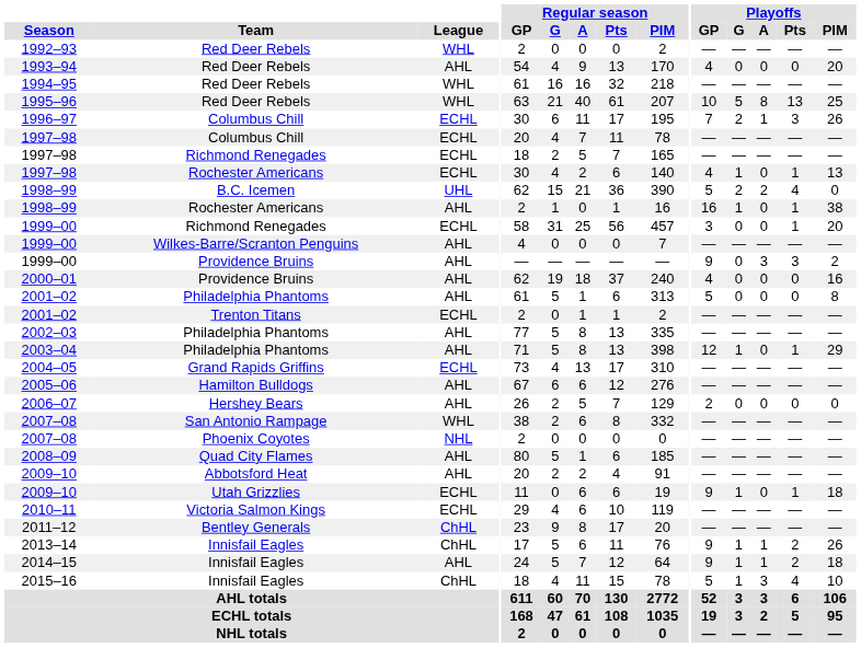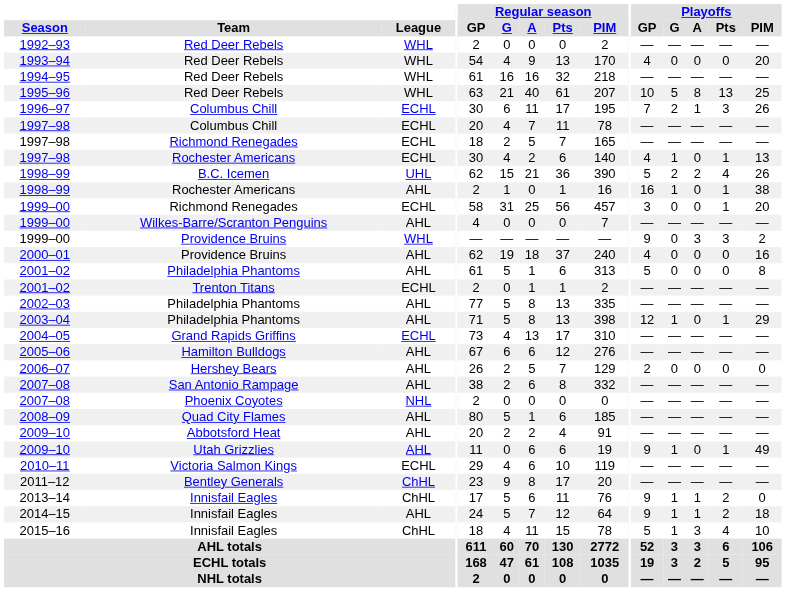1993–94 | League: AHL -> WHL
1998–99 / B.C. Icemen | Playoffs / PIM: 0 -> 26
1999–00 / Providence Bruins | League: AHL -> WHL
2007–08 / San Antonio Rampage | League: WHL -> AHL
2009–10 / Utah Grizzlies | League: ECHL -> AHL
2009–10 / Utah Grizzlies | Playoffs / PIM: 18 -> 49
2013–14 | Playoffs / PIM: 26 -> 0
